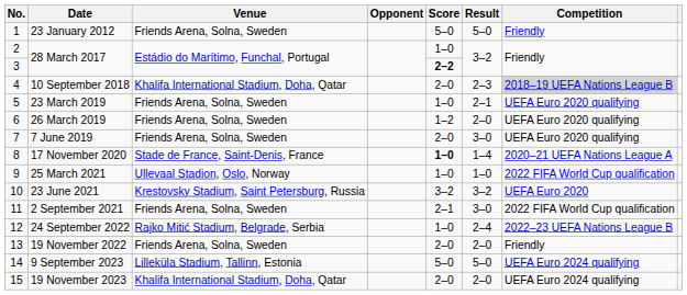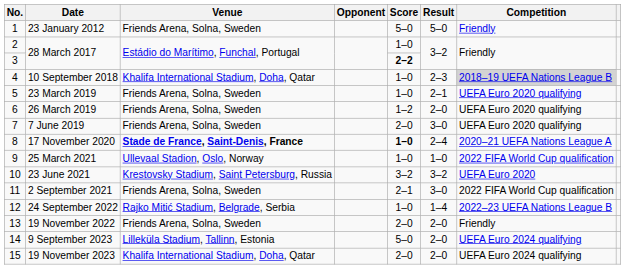10 September 2018 | Score: 2–0 -> 1–0
17 November 2020 | Venue: normal -> bold
17 November 2020 | Result: 1–4 -> 2–4
24 September 2022 | Result: 2–4 -> 1–4
9 September 2023 | Result: 5–0 -> 2–0
